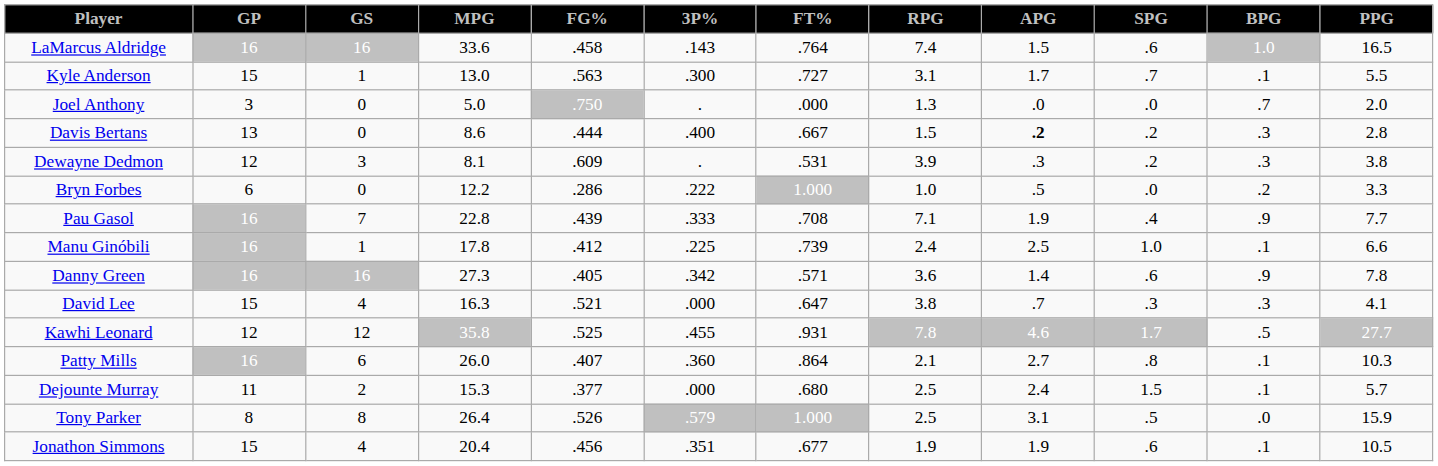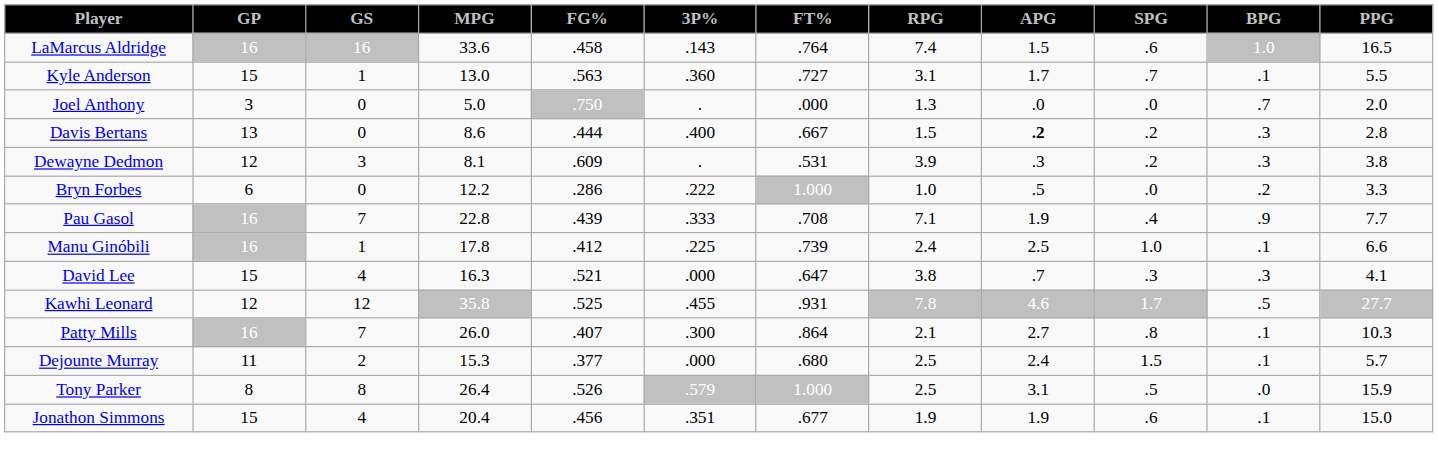Kyle Anderson | 3P%: .300 -> .360
- row: Danny Green | 16 | 16 | 27.3 | .405 | .342 | .571 | 3.6 | 1.4 | .6 | .9 | 7.8
Patty Mills | GS: 6 -> 7
Patty Mills | 3P%: .360 -> .300
Jonathon Simmons | PPG: 10.5 -> 15.0
